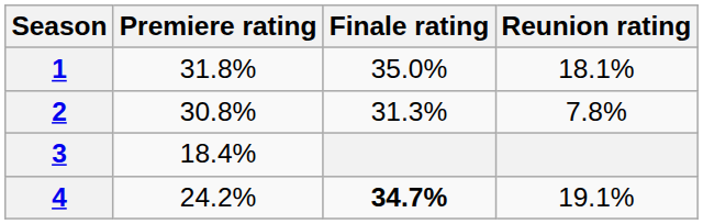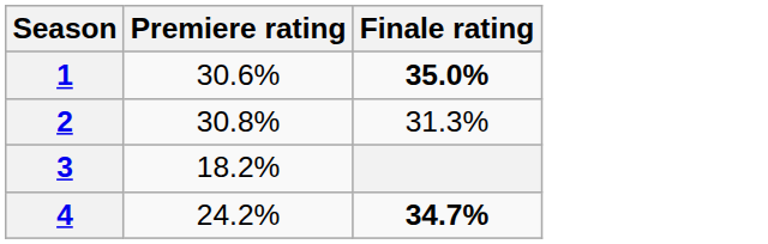- column: Reunion rating | 18.1% | 7.8% | 19.1%
1 | Premiere rating: 31.8% -> 30.6%
1 | Finale rating: normal -> bold
3 | Premiere rating: 18.4% -> 18.2%
